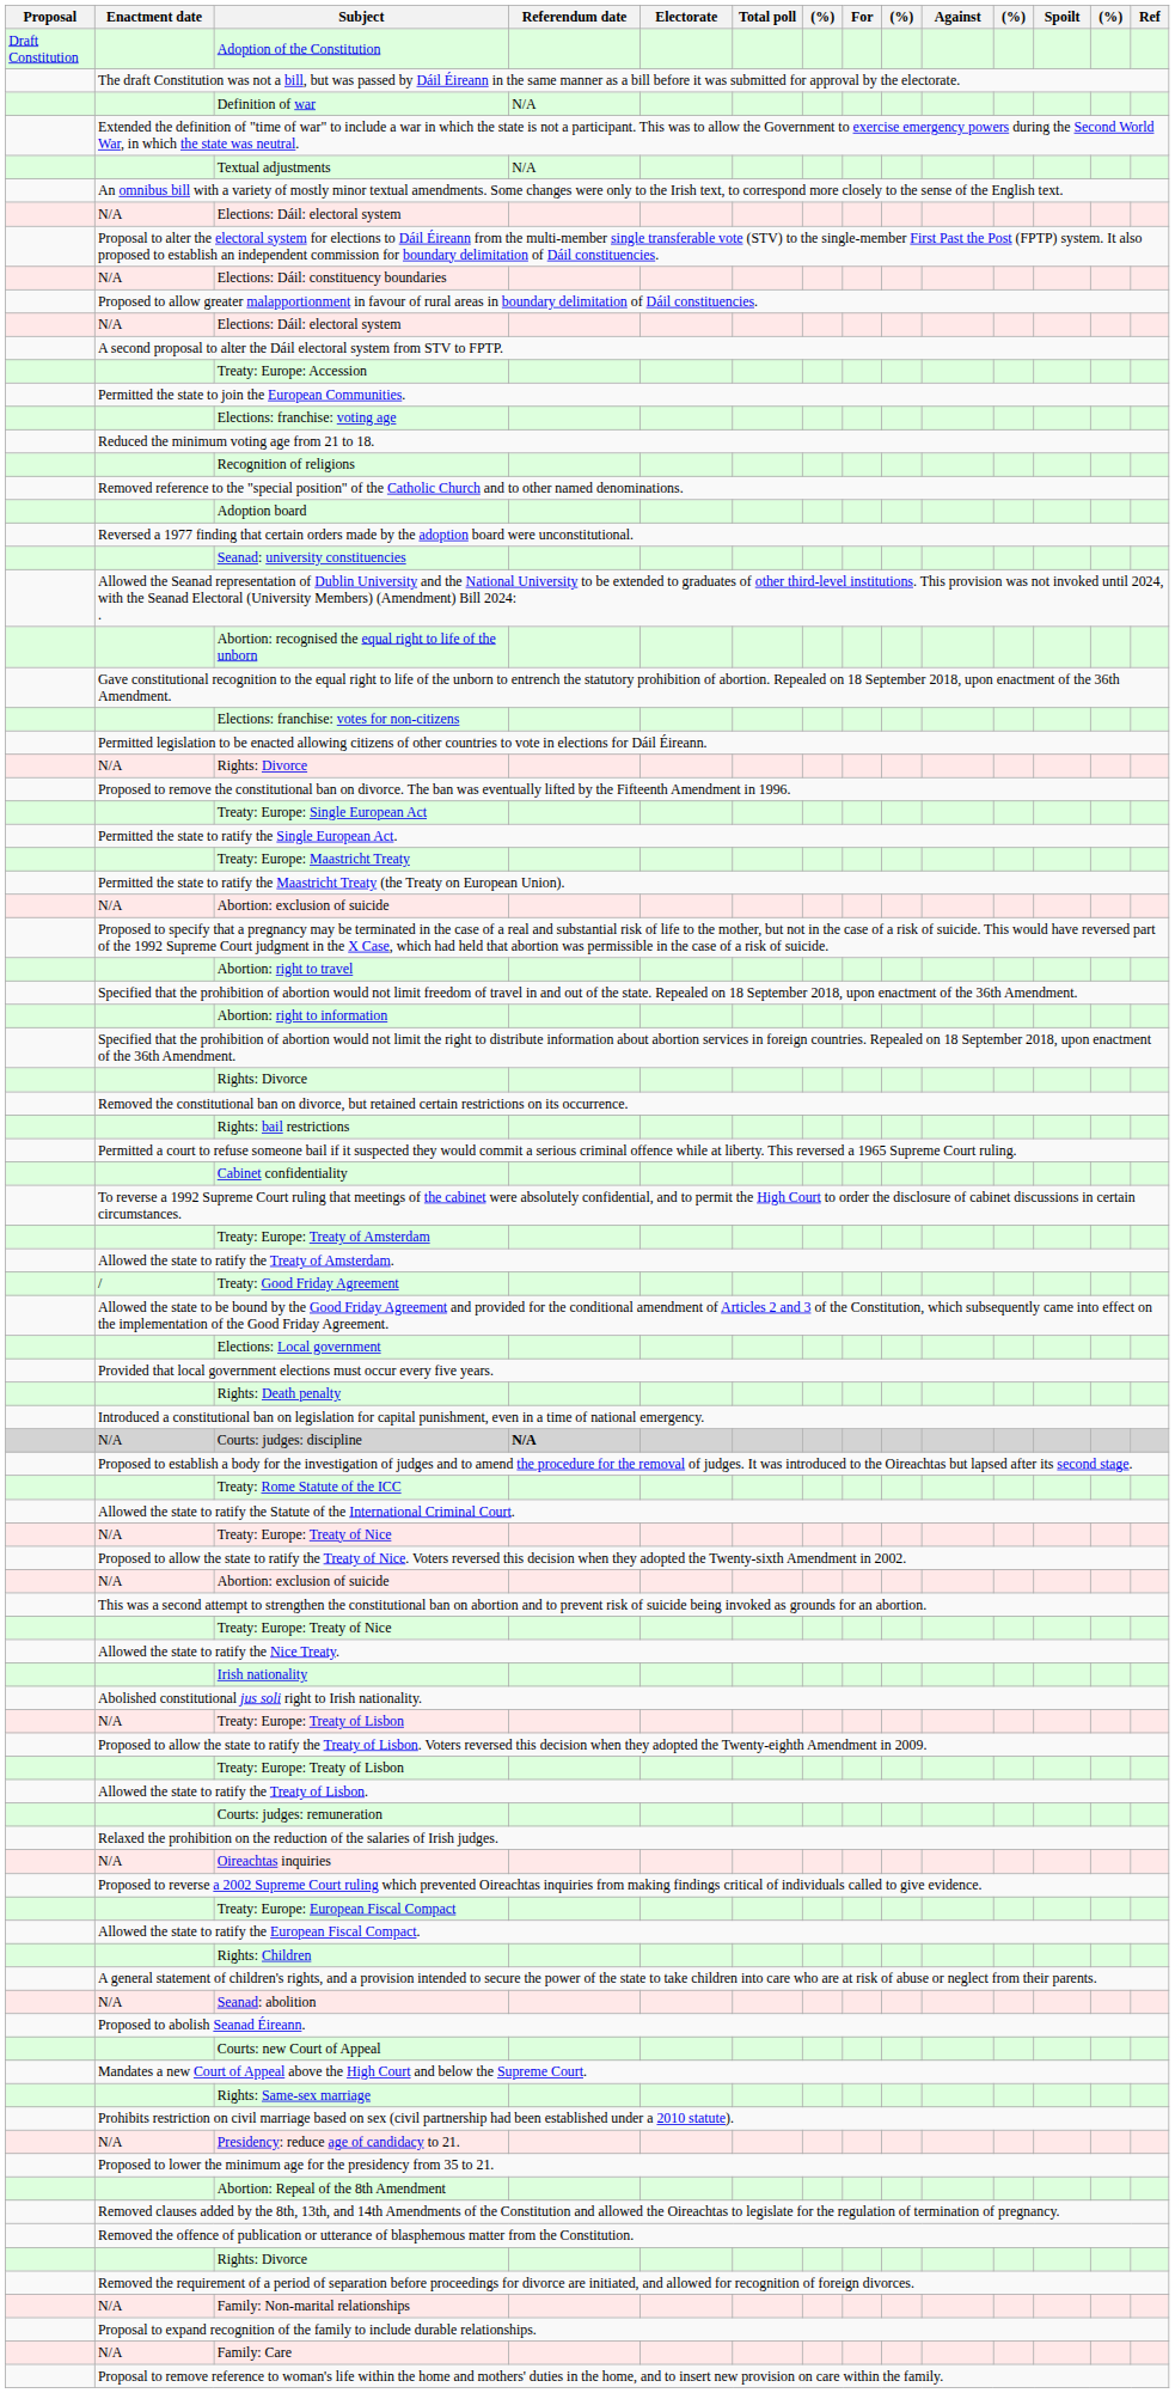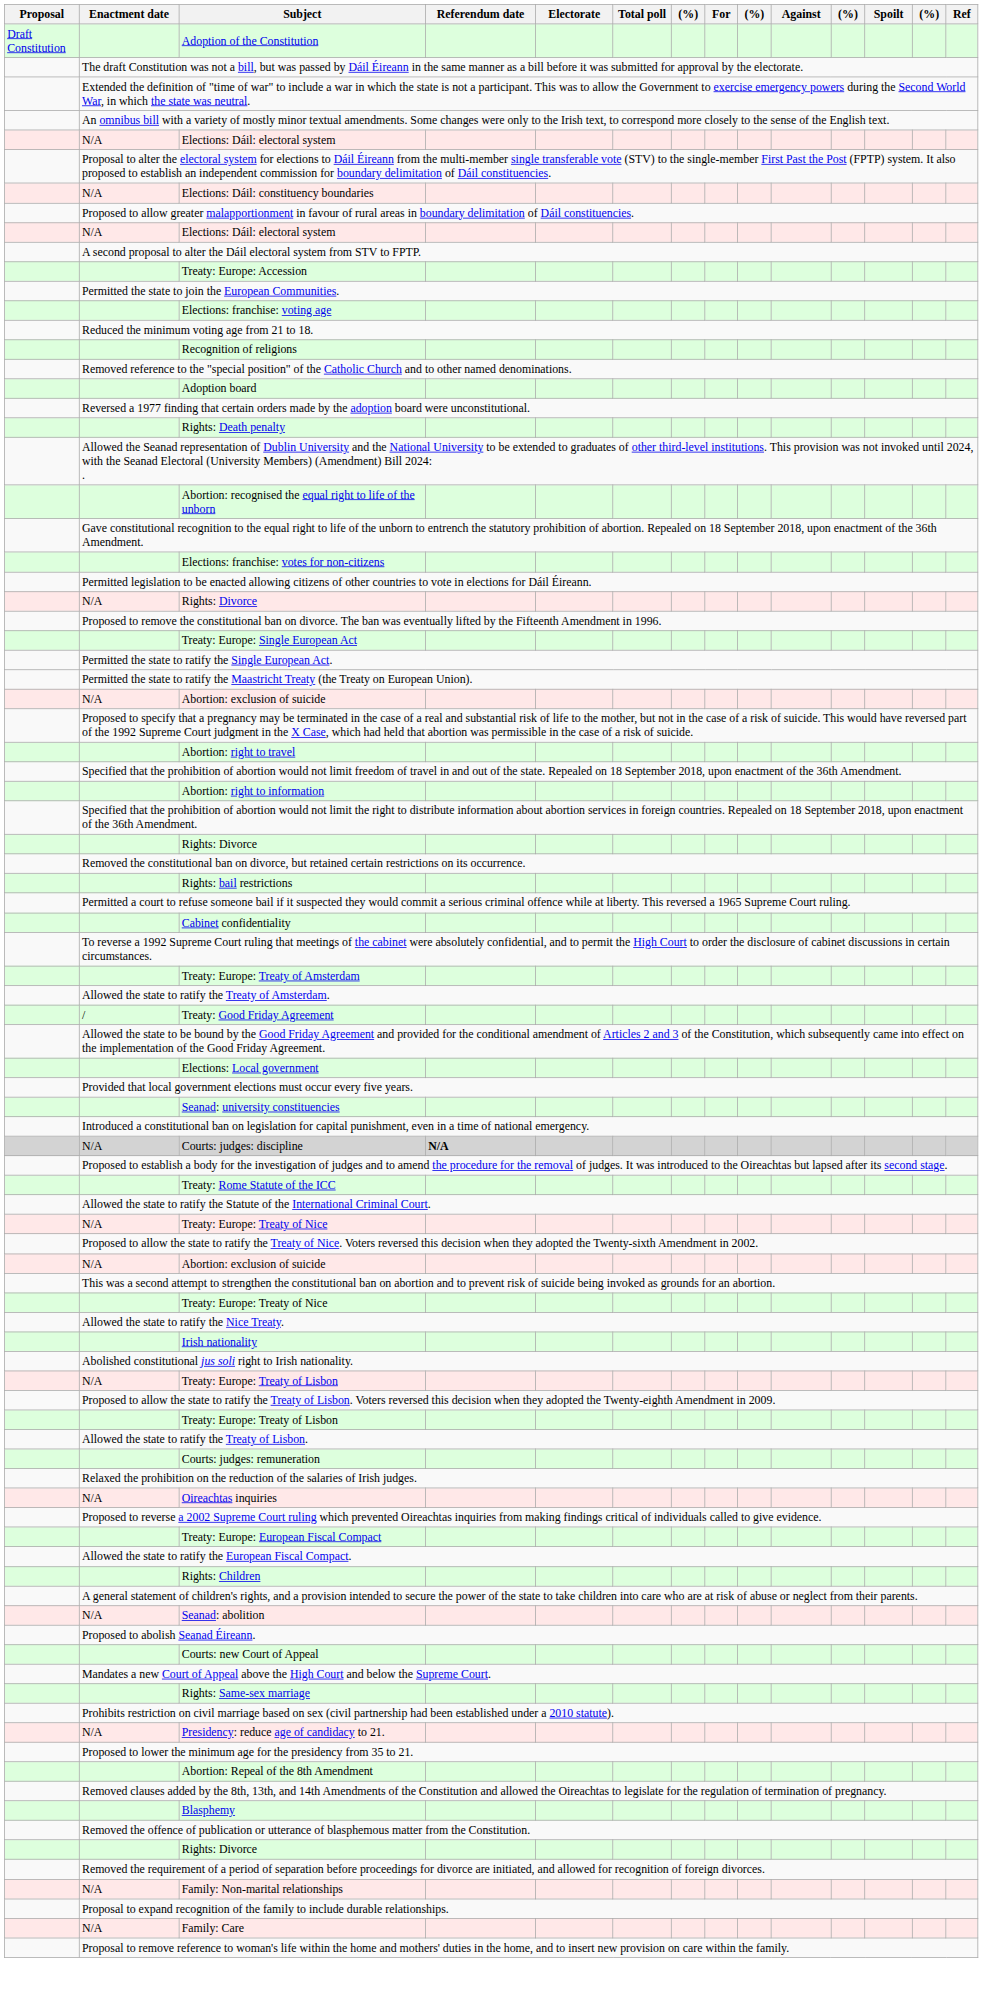- row: Definition of war | N/A
- row: Textual adjustments | N/A
rows swapped: Seanad: university constituencies <-> Rights: Death penalty
- row: Treaty: Europe: Maastricht Treaty
+ row: Blasphemy
